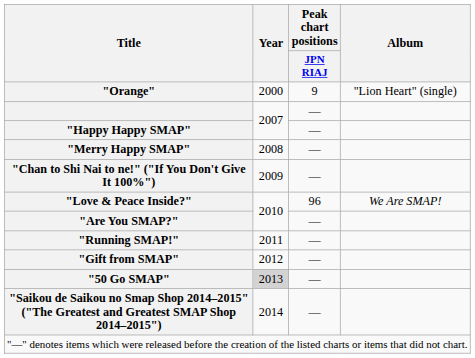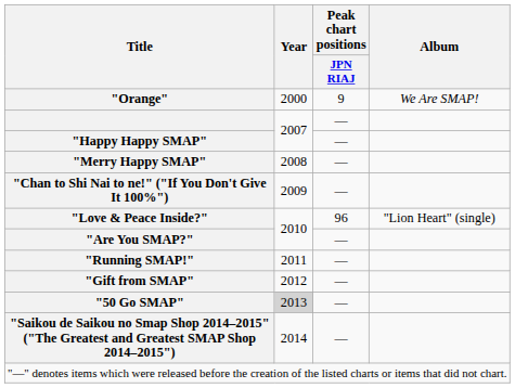"Orange" | Album: "Lion Heart" (single) -> We Are SMAP!
"Love & Peace Inside?" | Album: We Are SMAP! -> "Lion Heart" (single)
